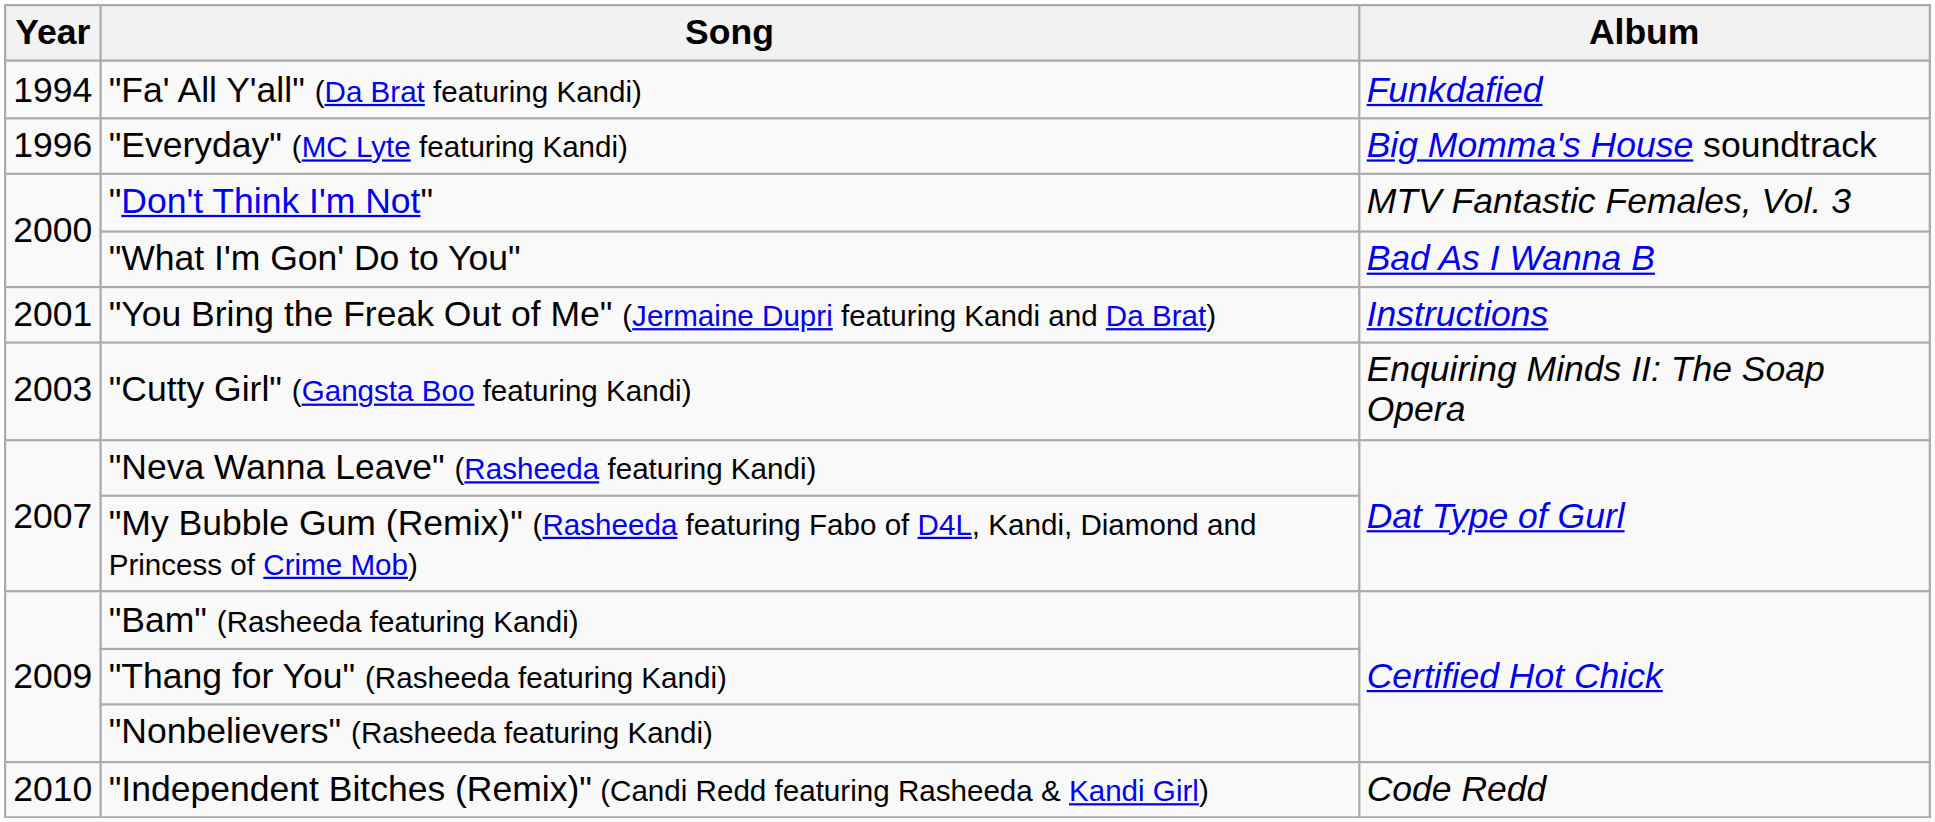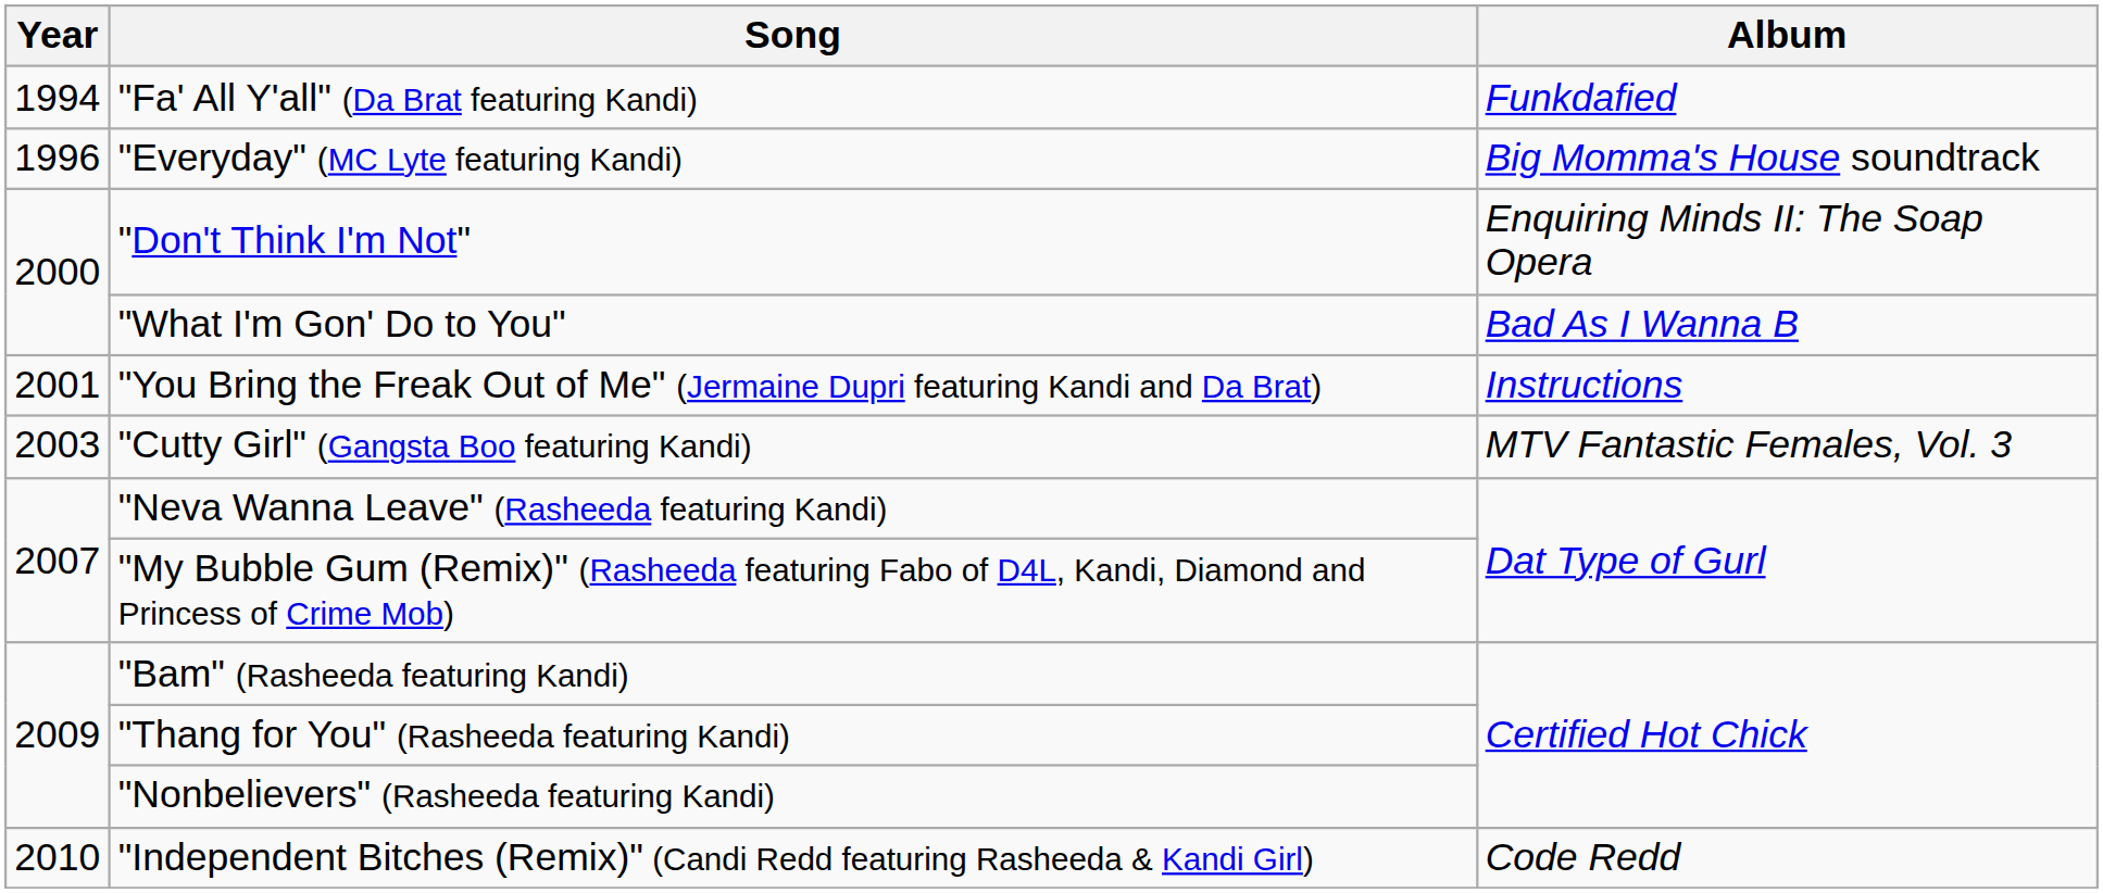"Don't Think I'm Not" | Album: MTV Fantastic Females, Vol. 3 -> Enquiring Minds II: The Soap Opera
"Cutty Girl" (Gangsta Boo featuring Kandi) | Album: Enquiring Minds II: The Soap Opera -> MTV Fantastic Females, Vol. 3
